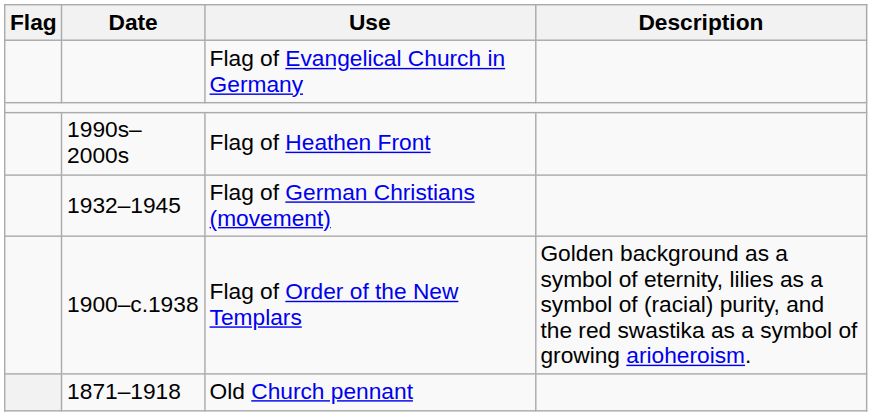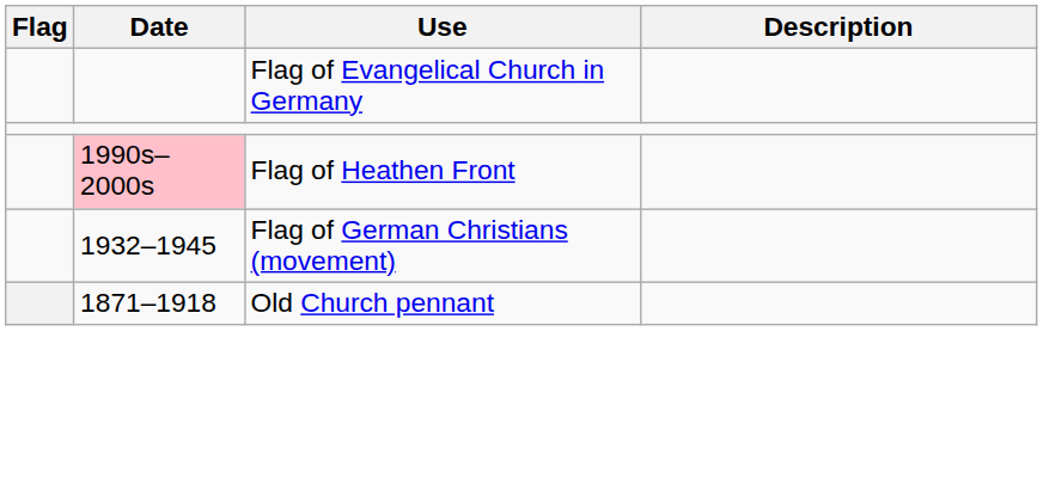Flag of Heathen Front | Date: no background -> pink background
- row: 1900–c.1938 | Flag of Order of the New Templars | Golden background as a symbol of eternity, lilies as a symbol of (racial) purity, and the red swastika as a symbol of growing arioheroism.
